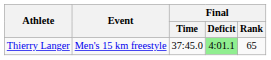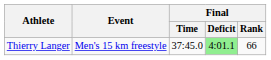Thierry Langer | Final / Rank: 65 -> 66
